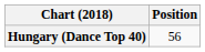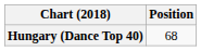Hungary (Dance Top 40) | Position: 56 -> 68
